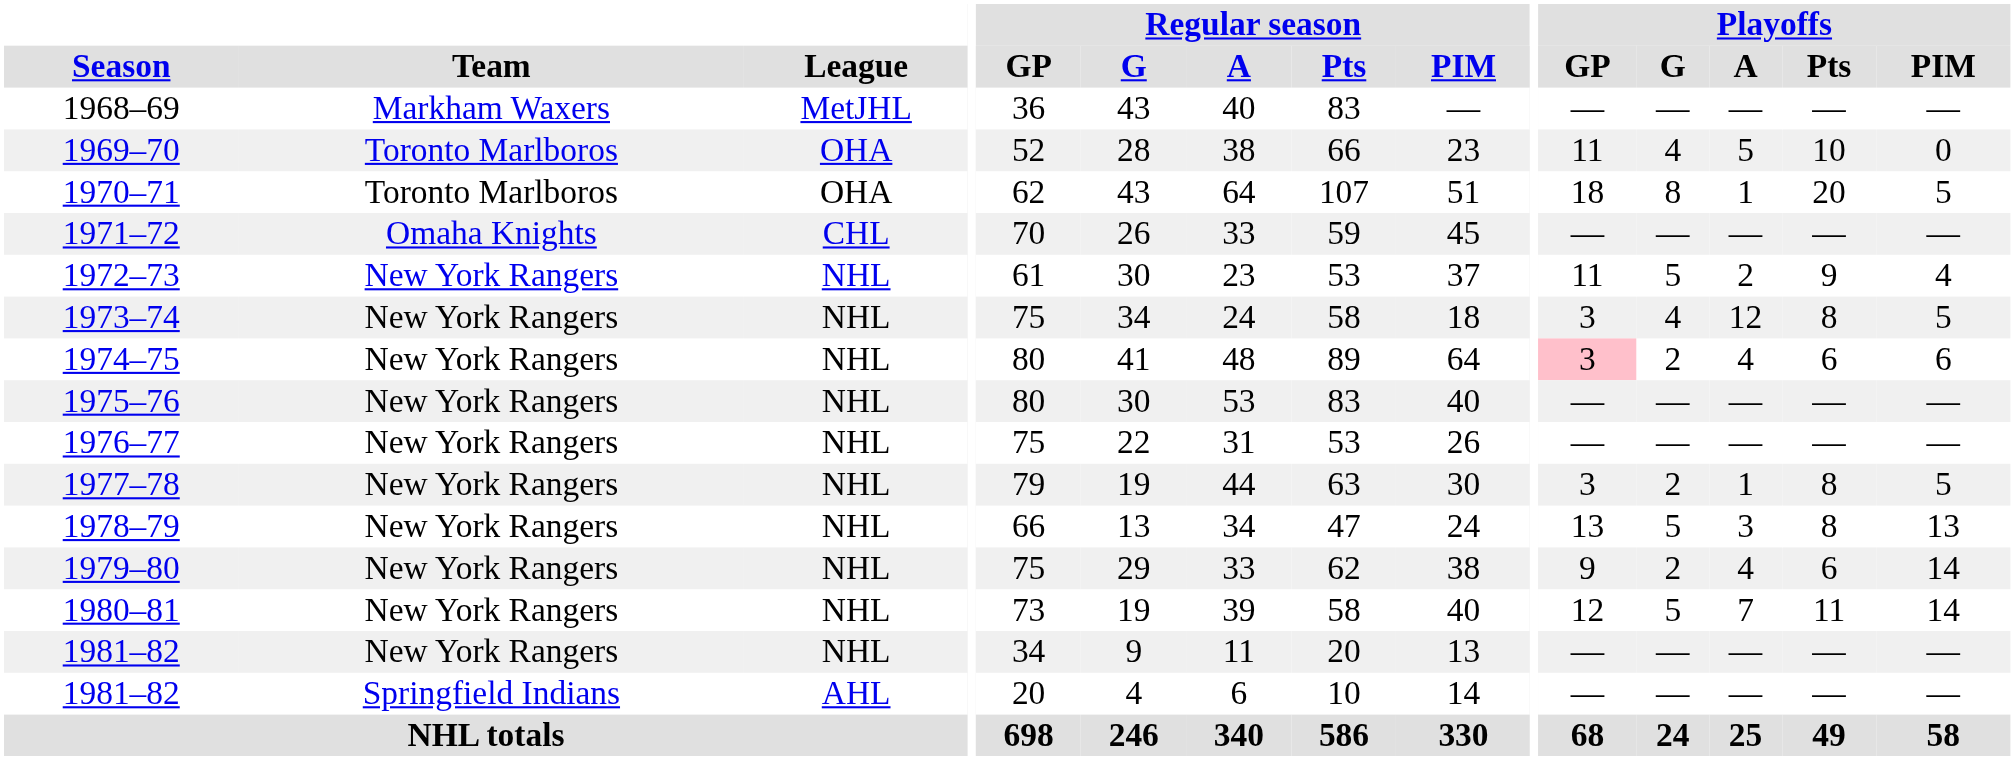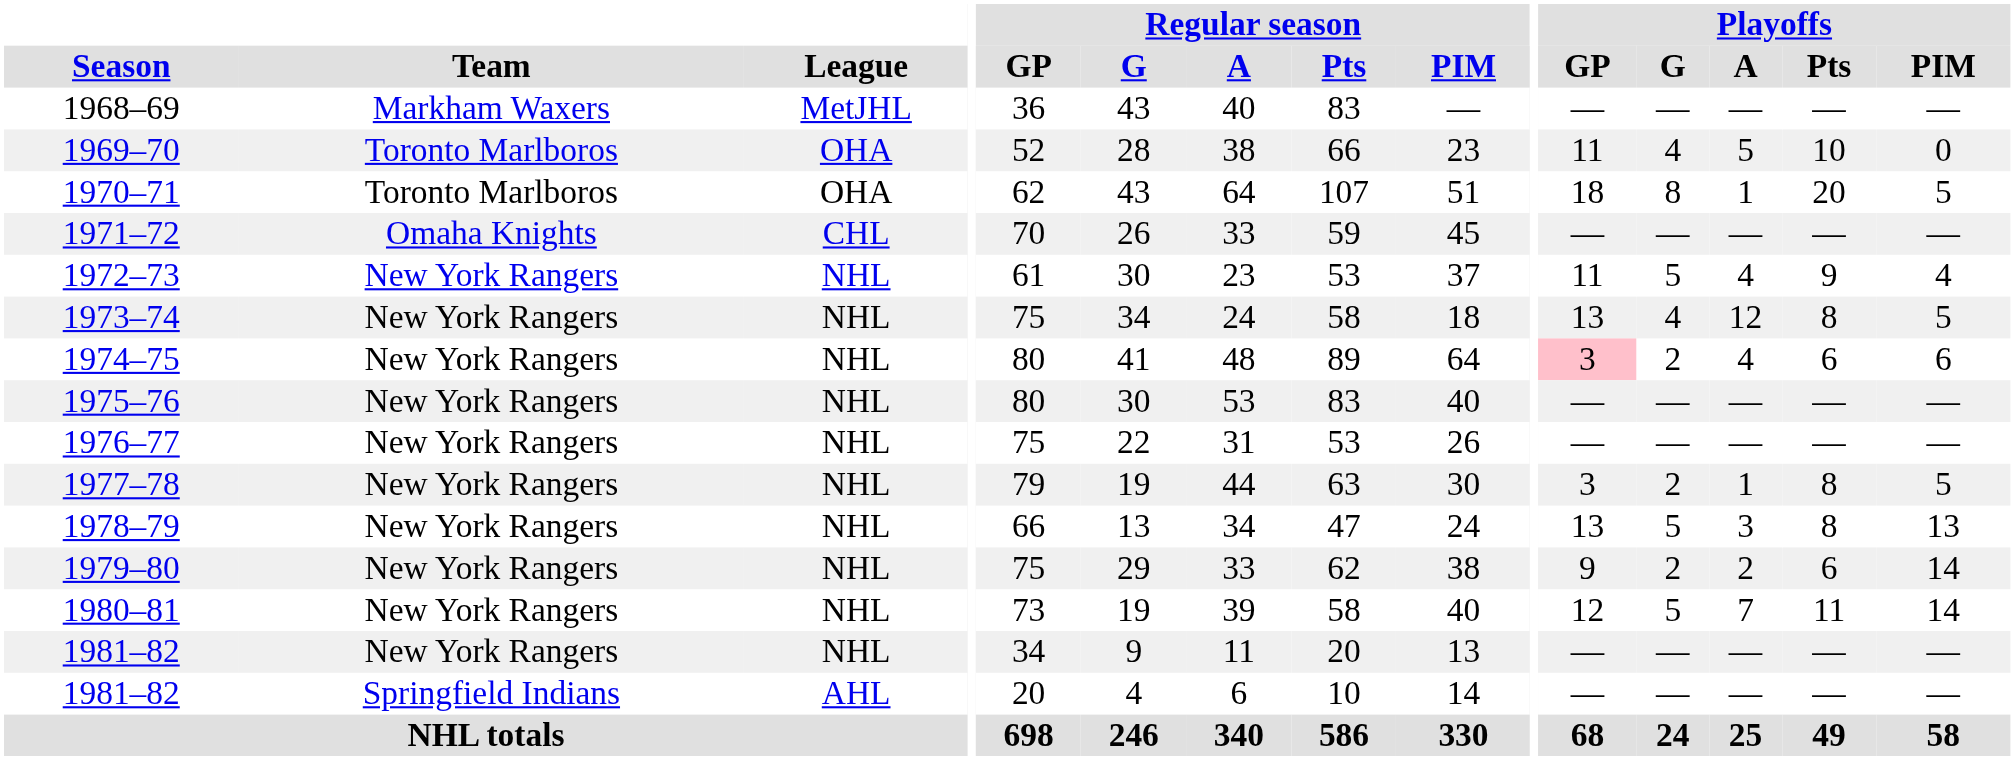1972–73 | Playoffs / A: 2 -> 4
1973–74 | Playoffs / GP: 3 -> 13
1979–80 | Playoffs / A: 4 -> 2
